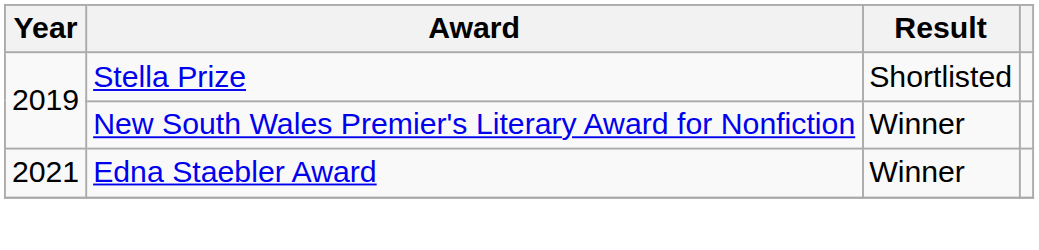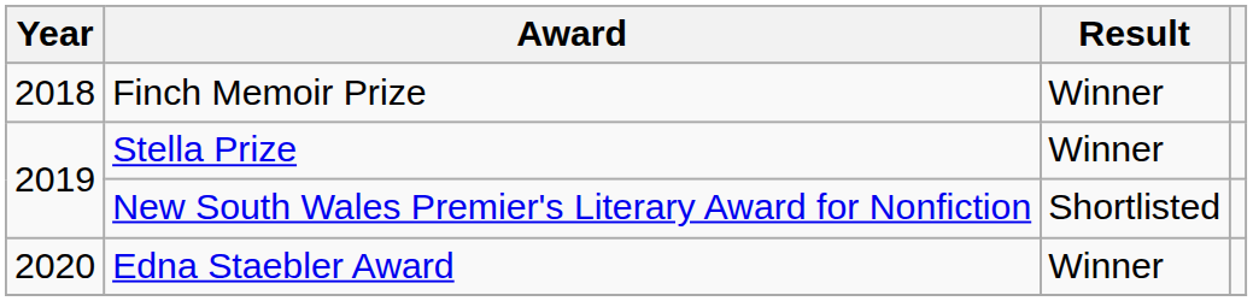+ row: 2018 | Finch Memoir Prize | Winner
Stella Prize | Result: Shortlisted -> Winner
New South Wales Premier's Literary Award for Nonfiction | Result: Winner -> Shortlisted
Edna Staebler Award | Year: 2021 -> 2020
